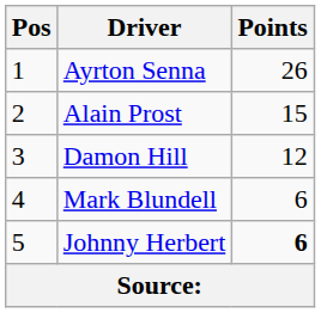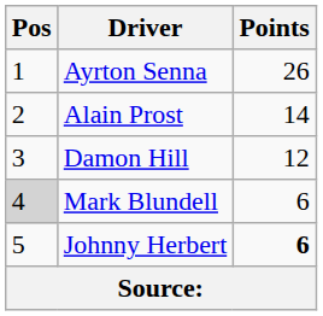Alain Prost | Points: 15 -> 14
Mark Blundell | Pos: no background -> lightgrey background
